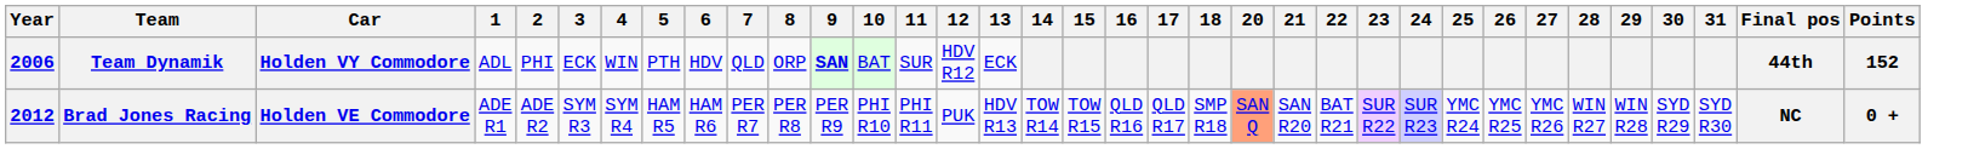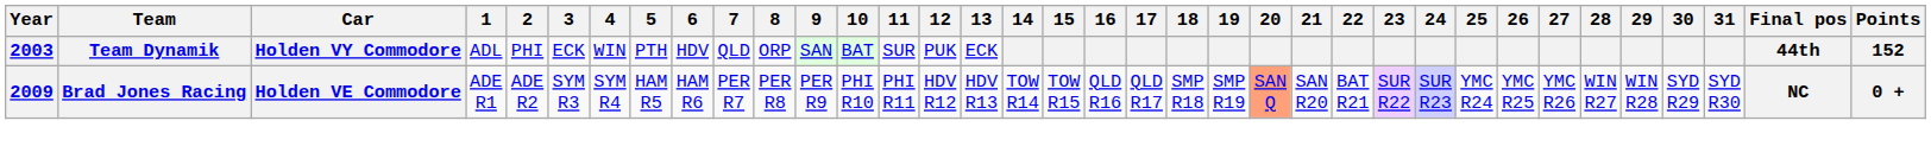+ column: 19 | SMP R19
Team Dynamik | Year: 2006 -> 2003
Team Dynamik | 9: bold -> normal
Team Dynamik | 12: HDV R12 -> PUK
Brad Jones Racing | Year: 2012 -> 2009
Brad Jones Racing | 12: PUK -> HDV R12
